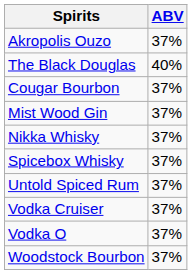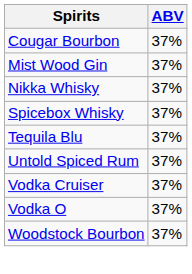- row: Akropolis Ouzo | 37%
- row: The Black Douglas | 40%
+ row: Tequila Blu | 37%
